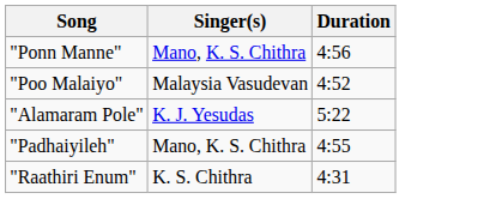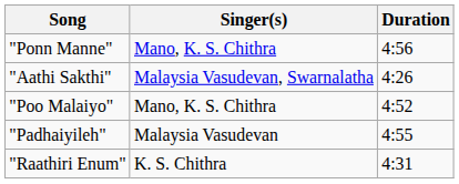+ row: "Aathi Sakthi" | Malaysia Vasudevan, Swarnalatha | 4:26
"Poo Malaiyo" | Singer(s): Malaysia Vasudevan -> Mano, K. S. Chithra
- row: "Alamaram Pole" | K. J. Yesudas | 5:22
"Padhaiyileh" | Singer(s): Mano, K. S. Chithra -> Malaysia Vasudevan
